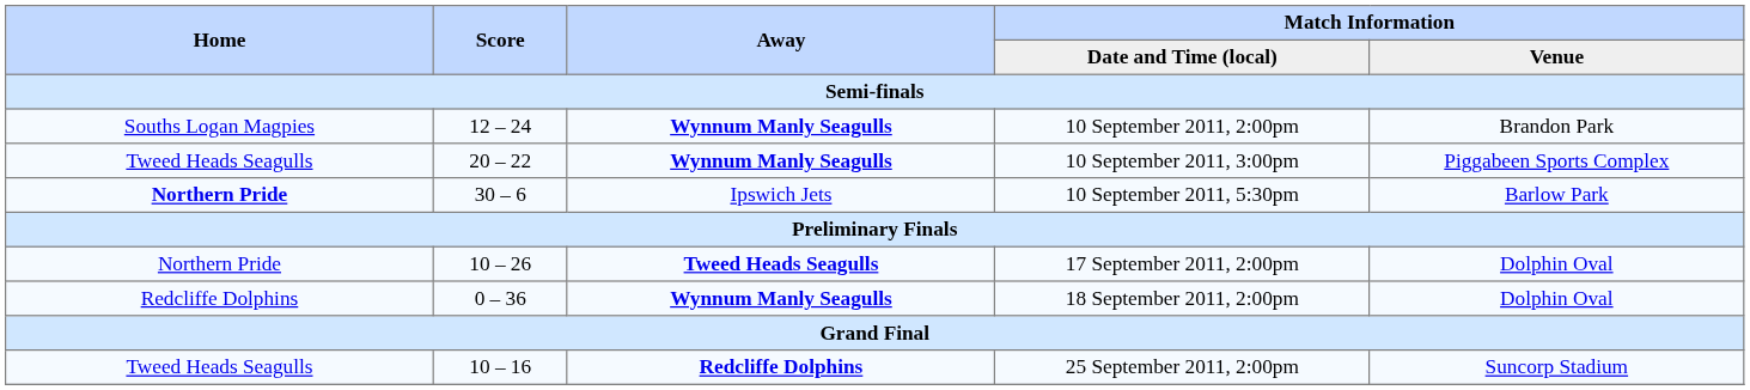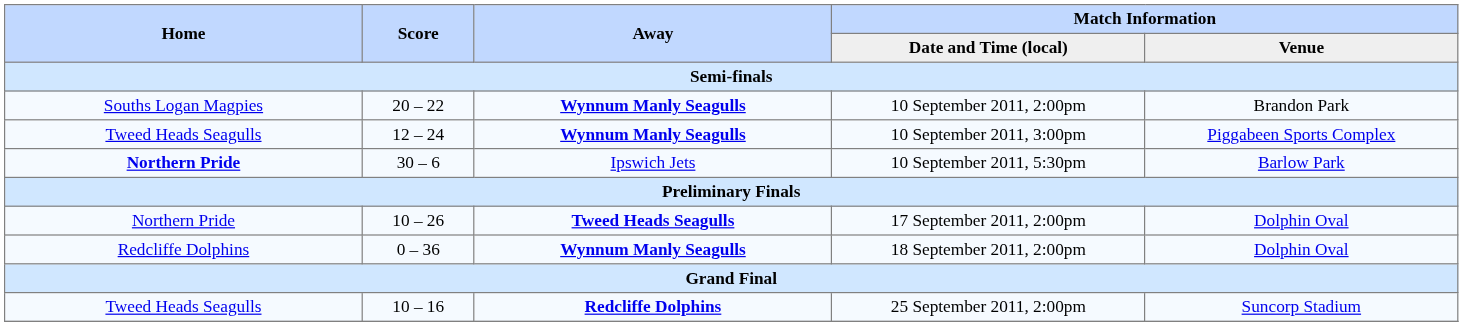10 September 2011, 2:00pm | Score: 12 – 24 -> 20 – 22
10 September 2011, 3:00pm | Score: 20 – 22 -> 12 – 24
